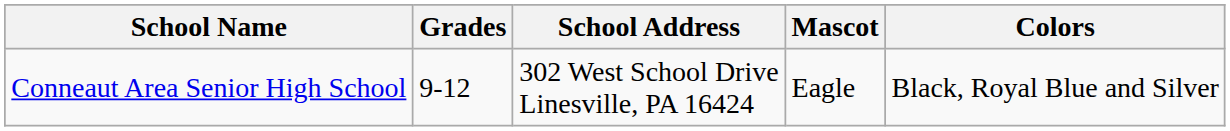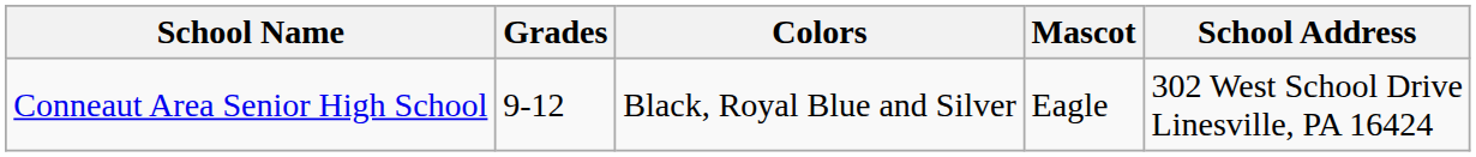columns swapped: School Address <-> Colors
